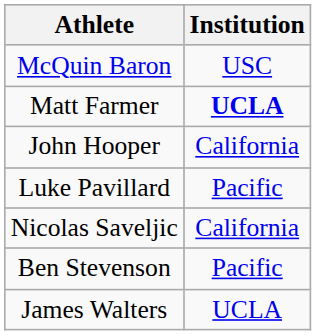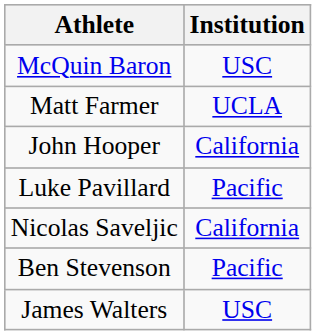Matt Farmer | Institution: bold -> normal
James Walters | Institution: UCLA -> USC
